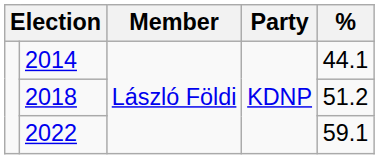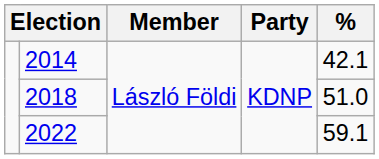2014 | %: 44.1 -> 42.1
2018 | %: 51.2 -> 51.0
